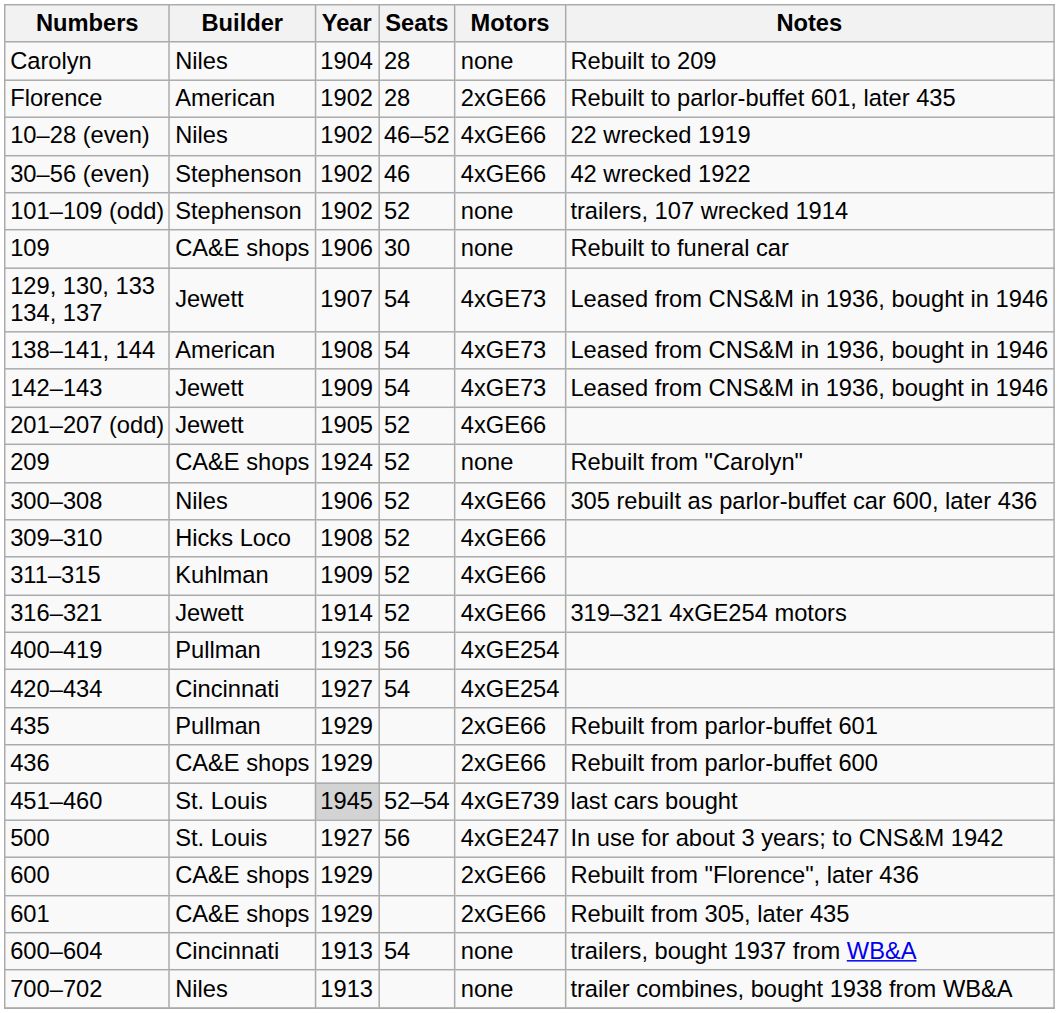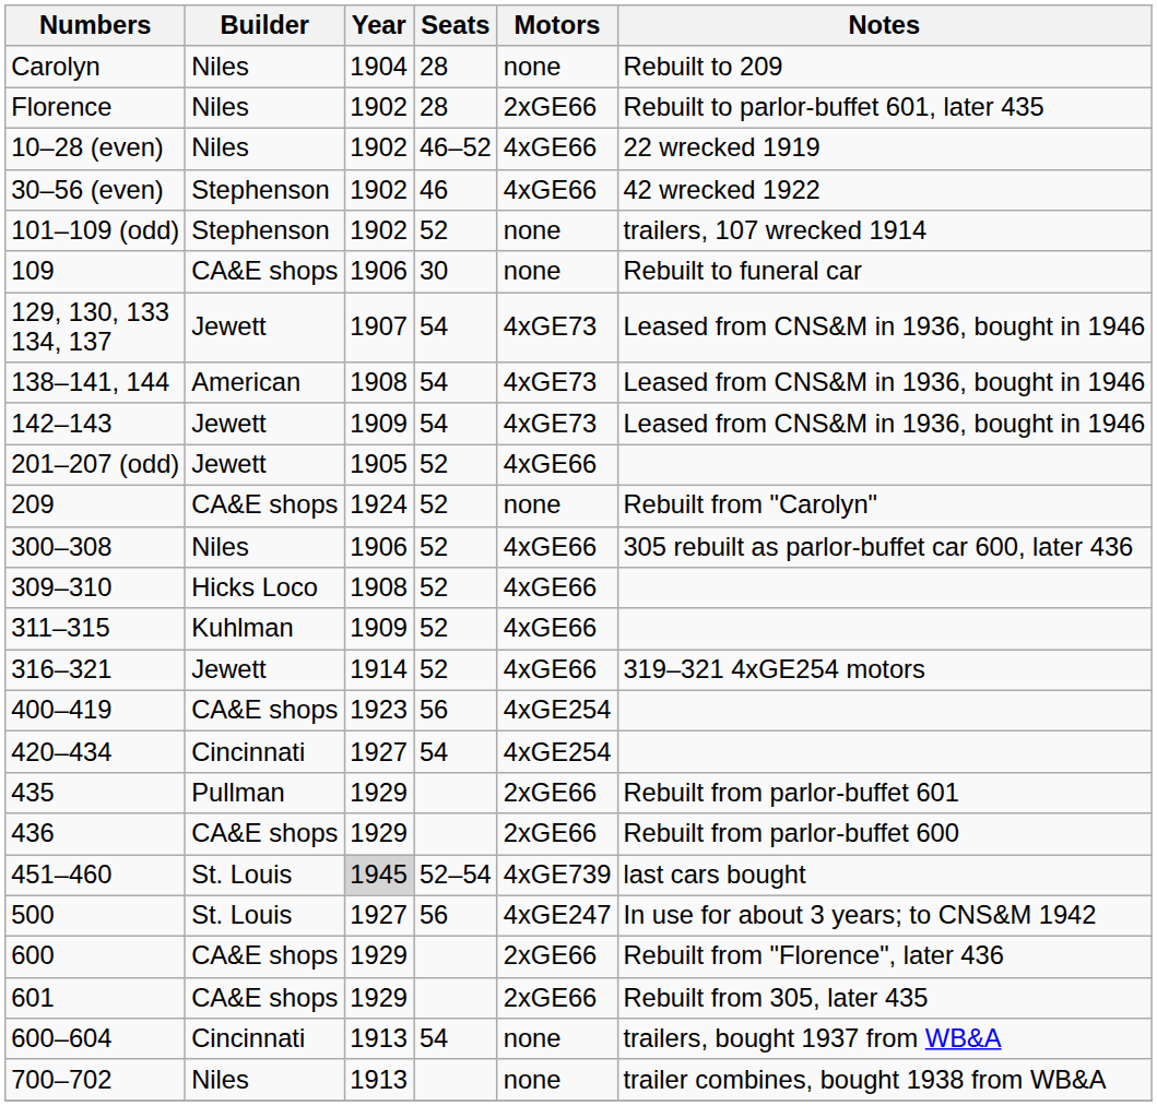Florence | Builder: American -> Niles
400–419 | Builder: Pullman -> CA&E shops
